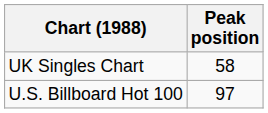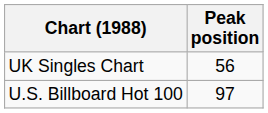UK Singles Chart | Peak position: 58 -> 56
